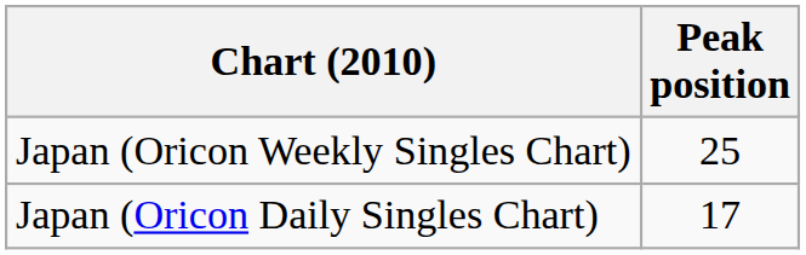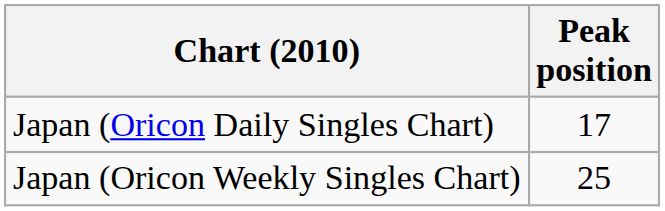rows swapped: Japan (Oricon Daily Singles Chart) <-> Japan (Oricon Weekly Singles Chart)
